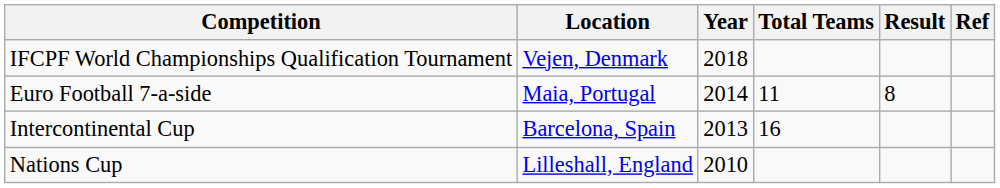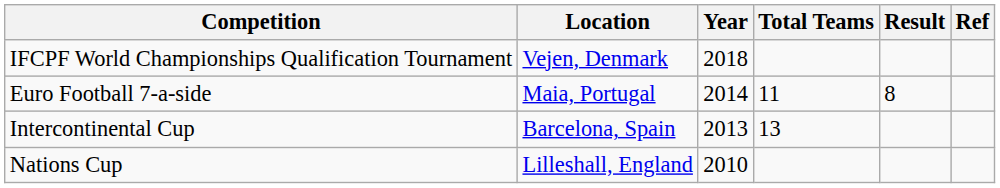Intercontinental Cup | Total Teams: 16 -> 13
